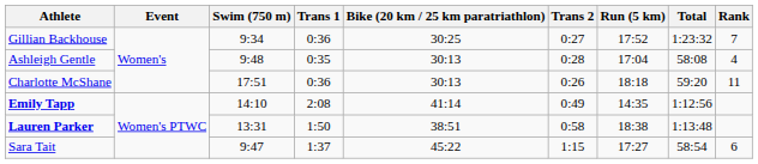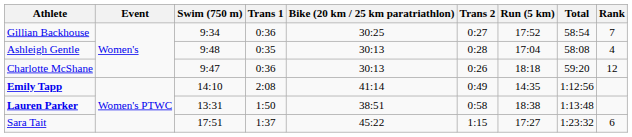Gillian Backhouse | Total: 1:23:32 -> 58:54
Charlotte McShane | Swim (750 m): 17:51 -> 9:47
Charlotte McShane | Rank: 11 -> 12
Sara Tait | Swim (750 m): 9:47 -> 17:51
Sara Tait | Total: 58:54 -> 1:23:32
